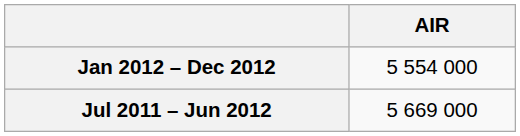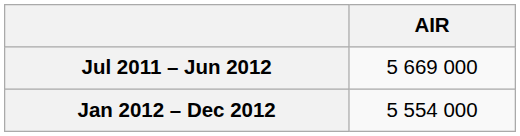rows swapped: Jan 2012 – Dec 2012 <-> Jul 2011 – Jun 2012
